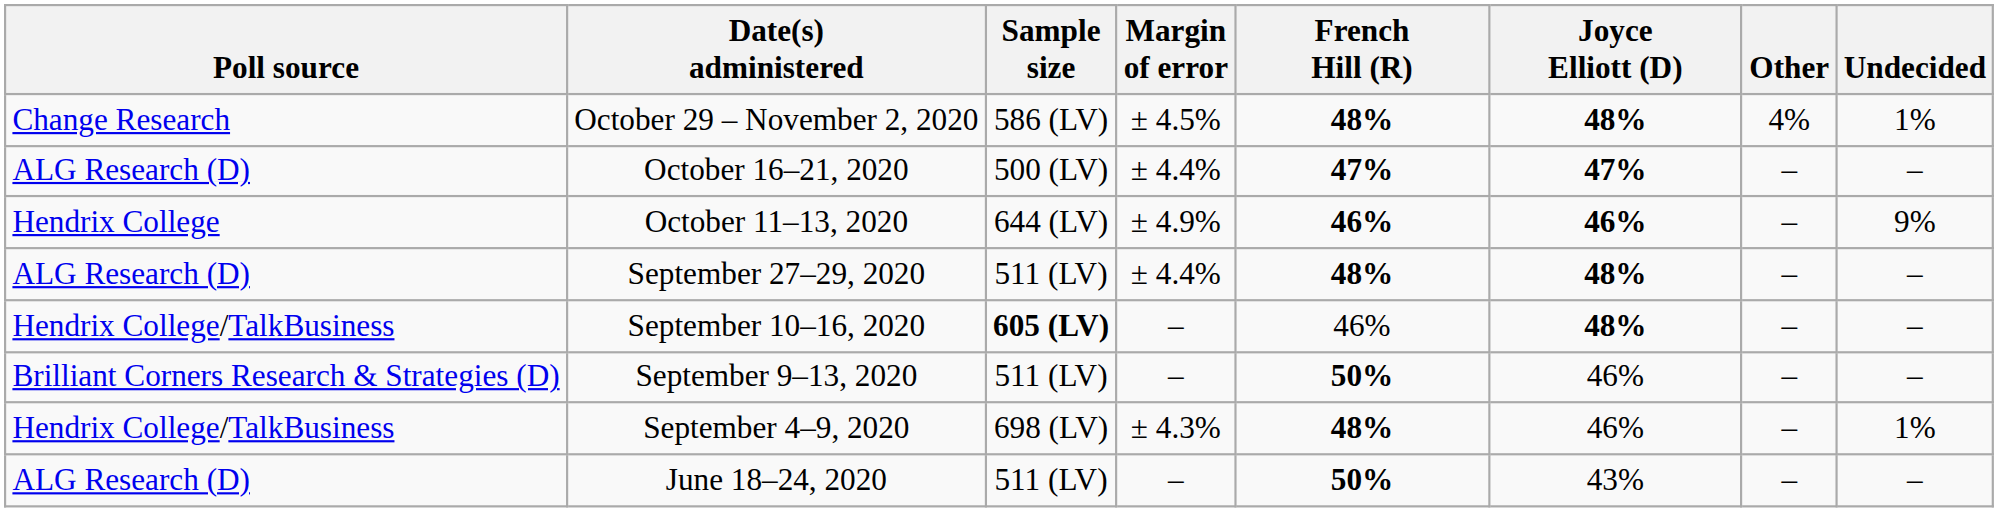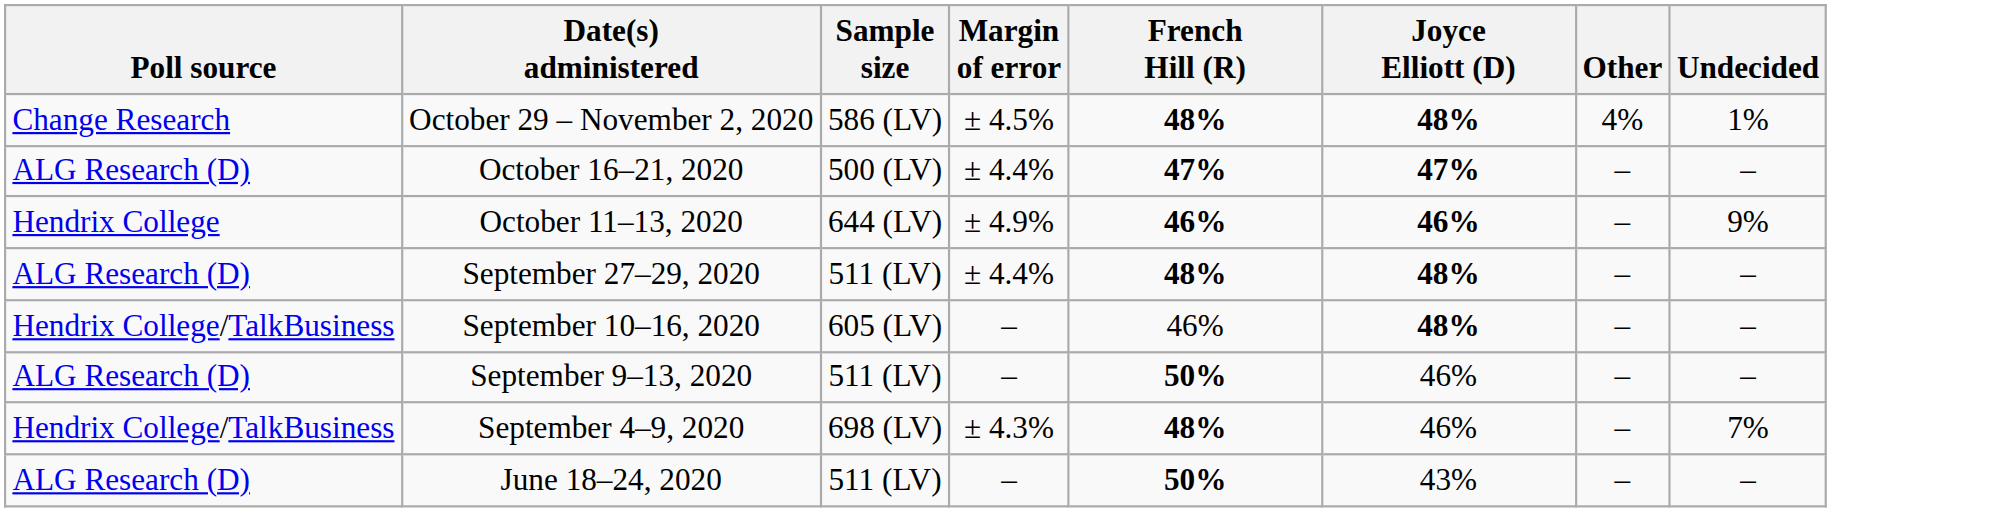September 10–16, 2020 | Sample size: bold -> normal
September 9–13, 2020 | Poll source: Brilliant Corners Research & Strategies (D) -> ALG Research (D)
September 4–9, 2020 | Undecided: 1% -> 7%
